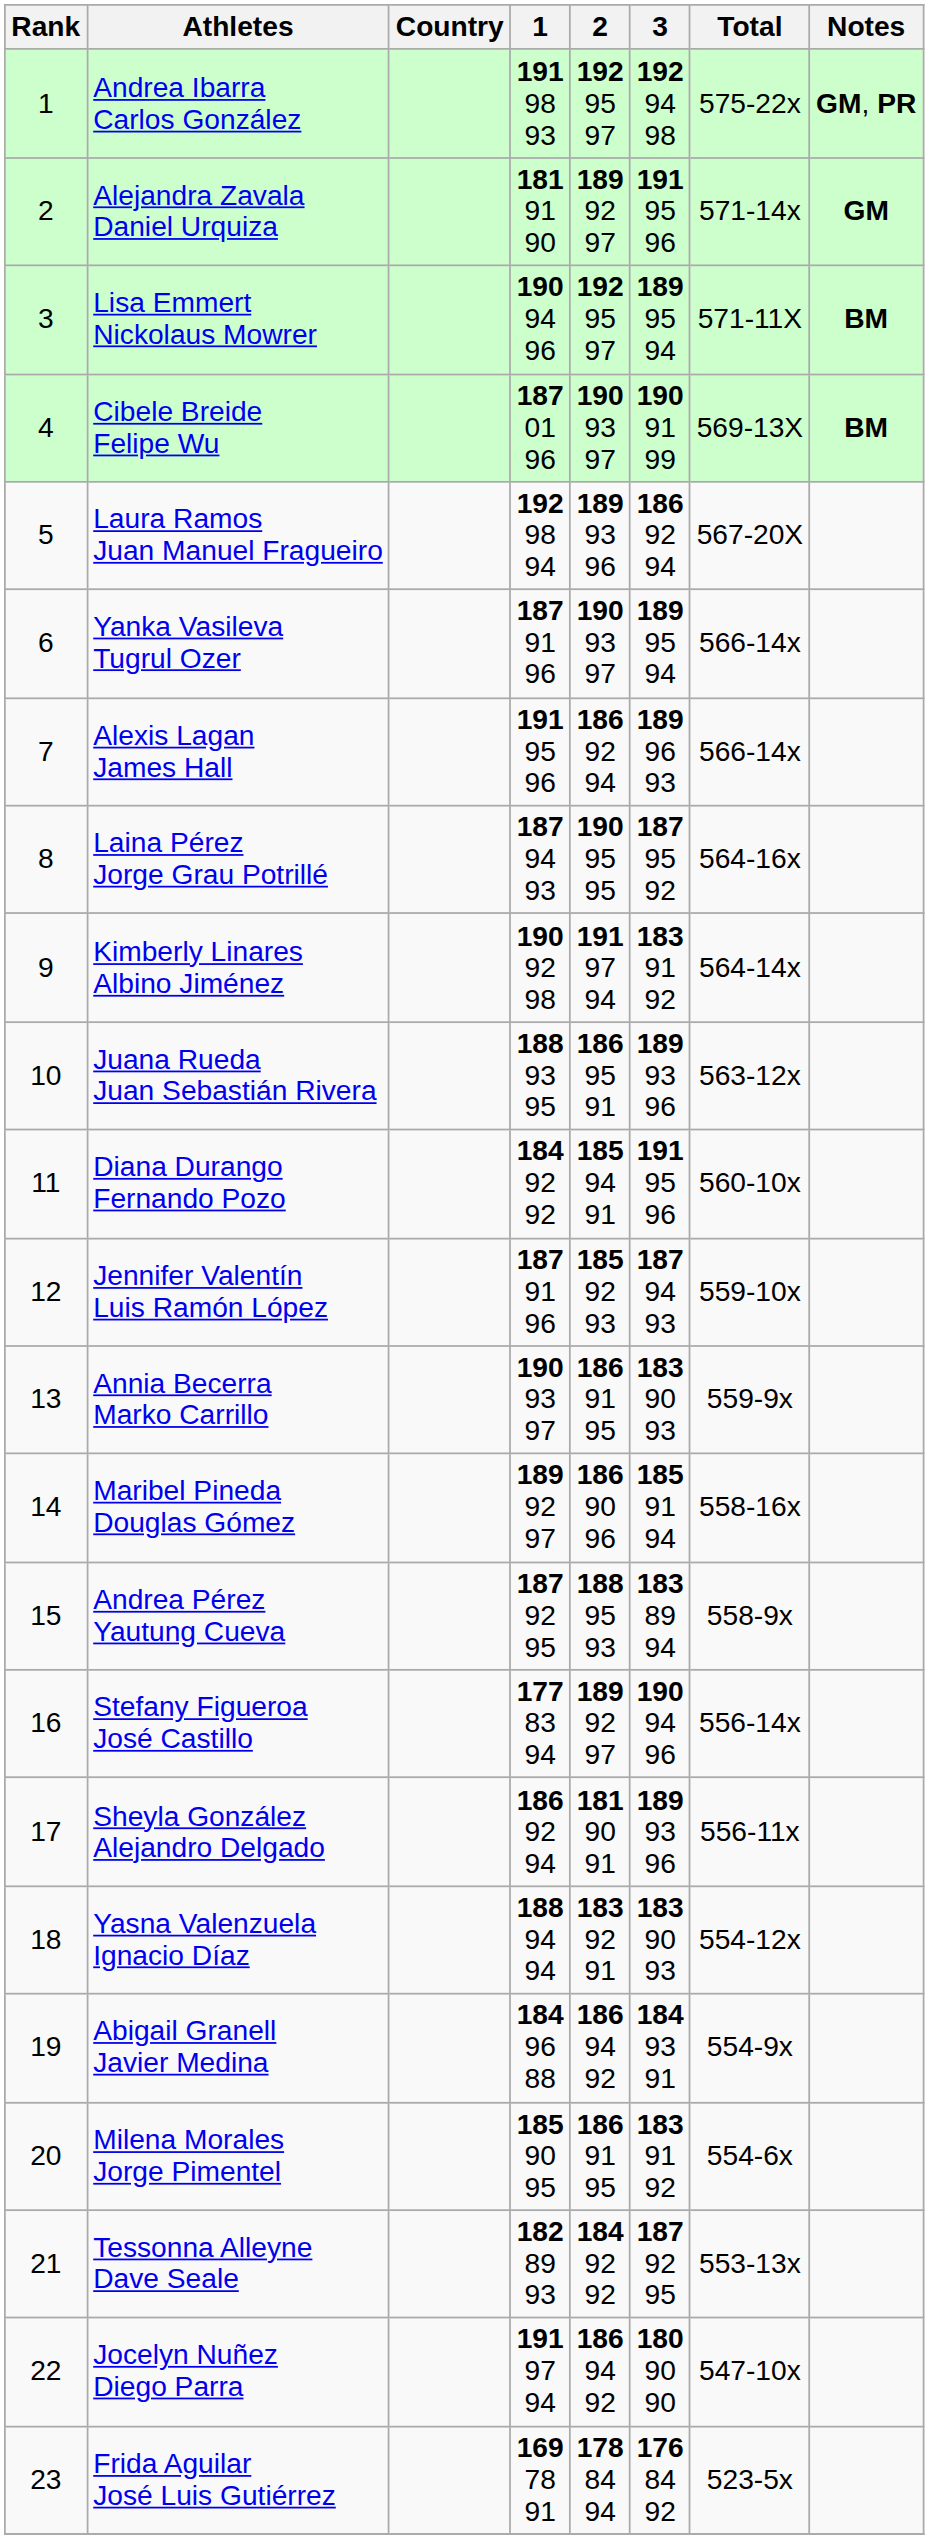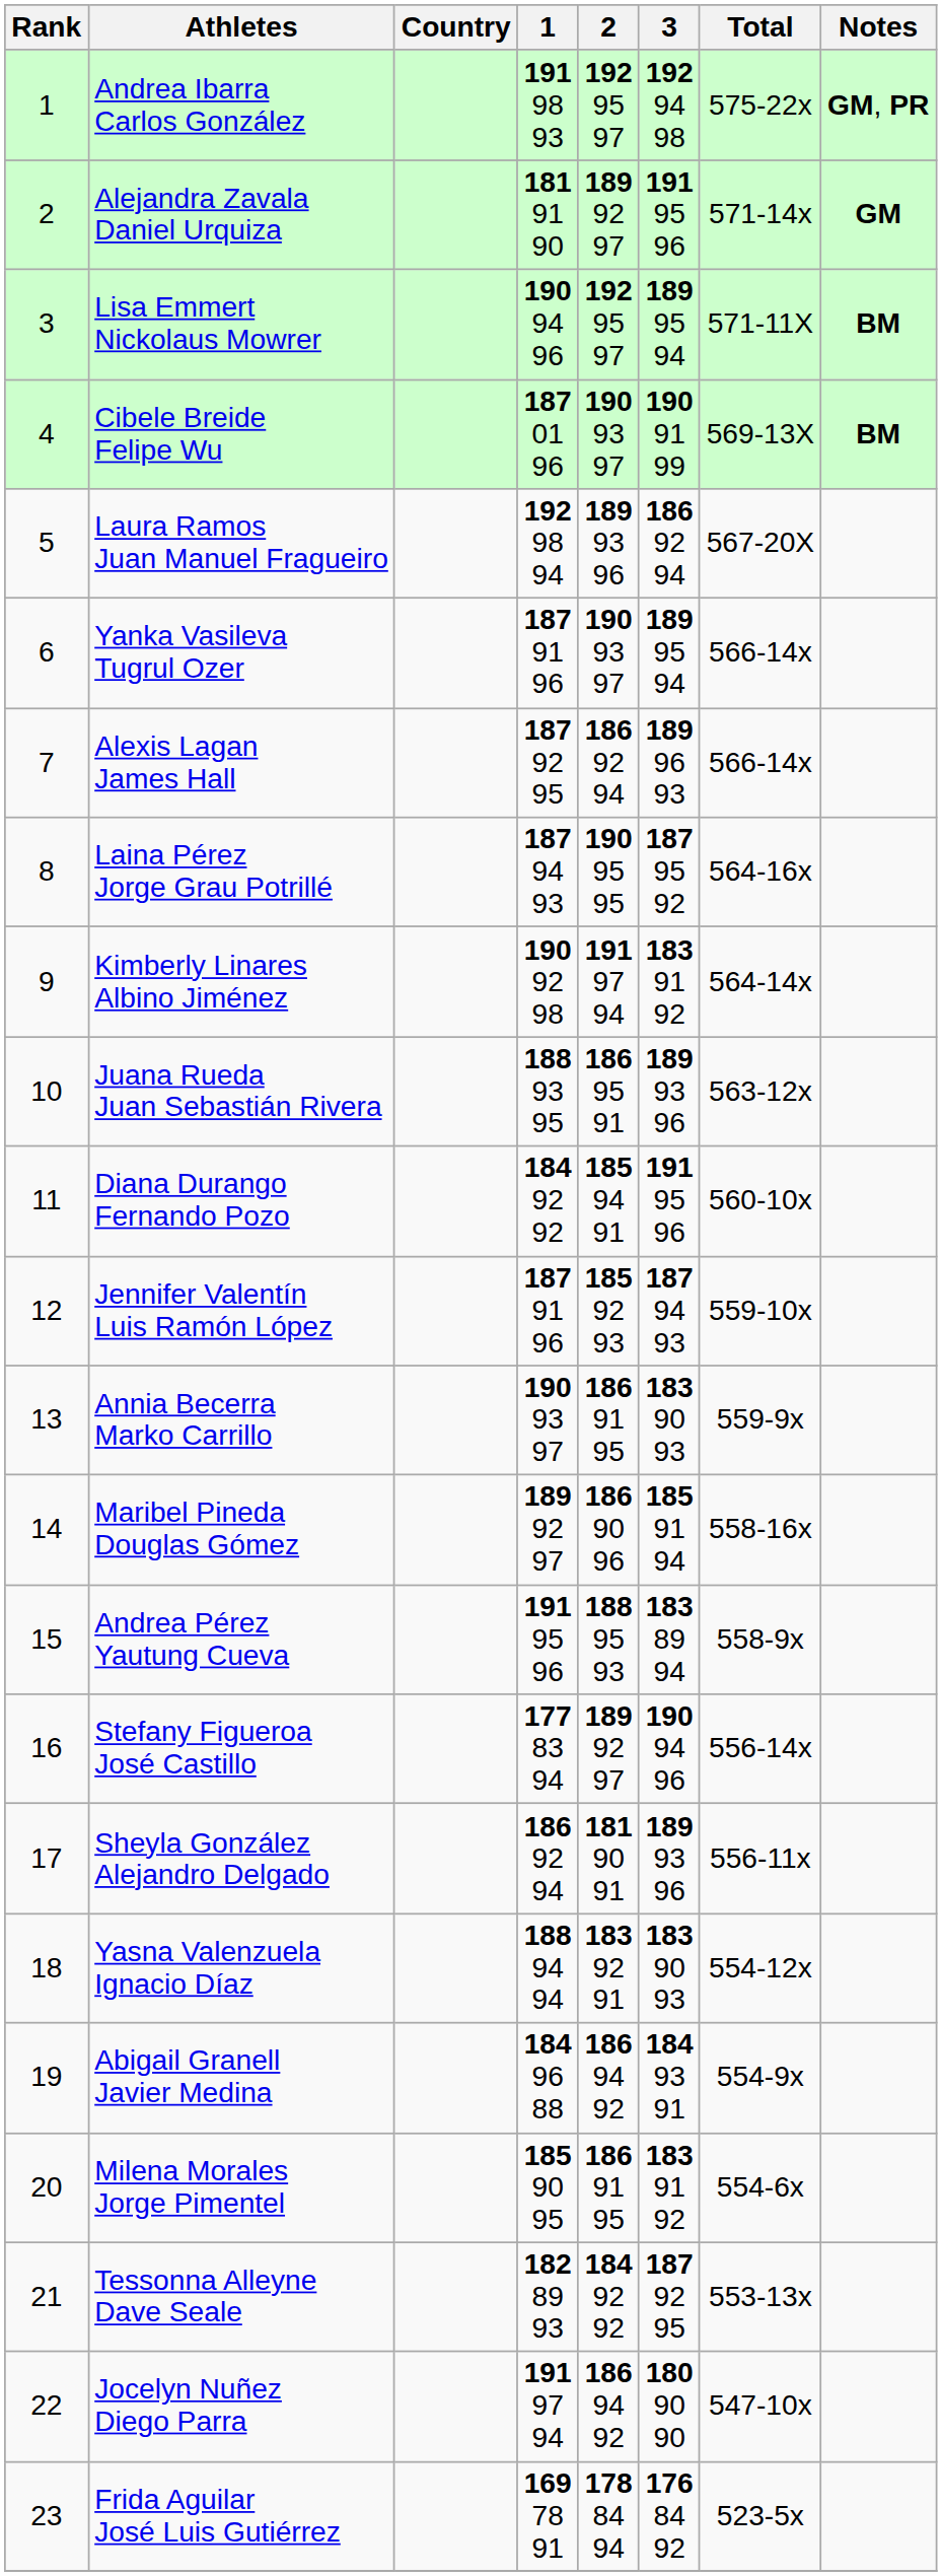Alexis Lagan James Hall | 1: 191 95 96 -> 187 92 95
Andrea Pérez Yautung Cueva | 1: 187 92 95 -> 191 95 96
